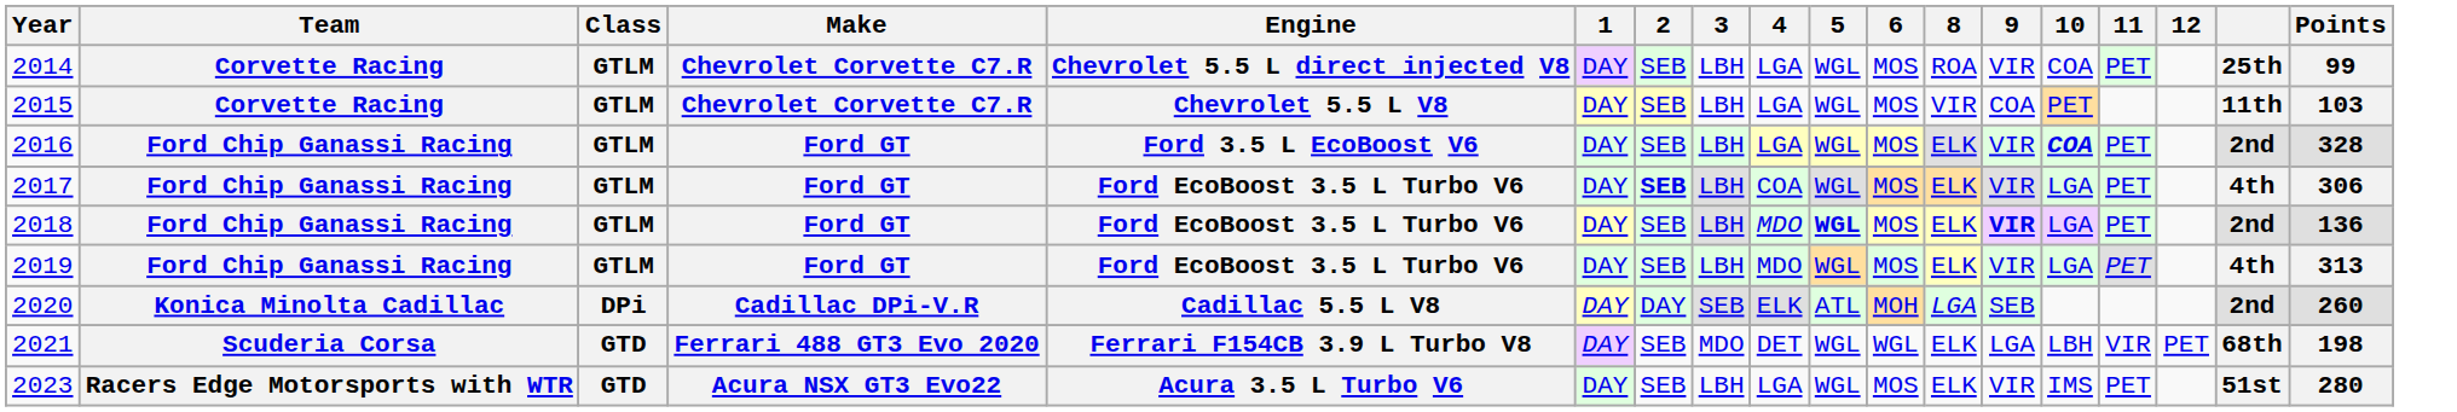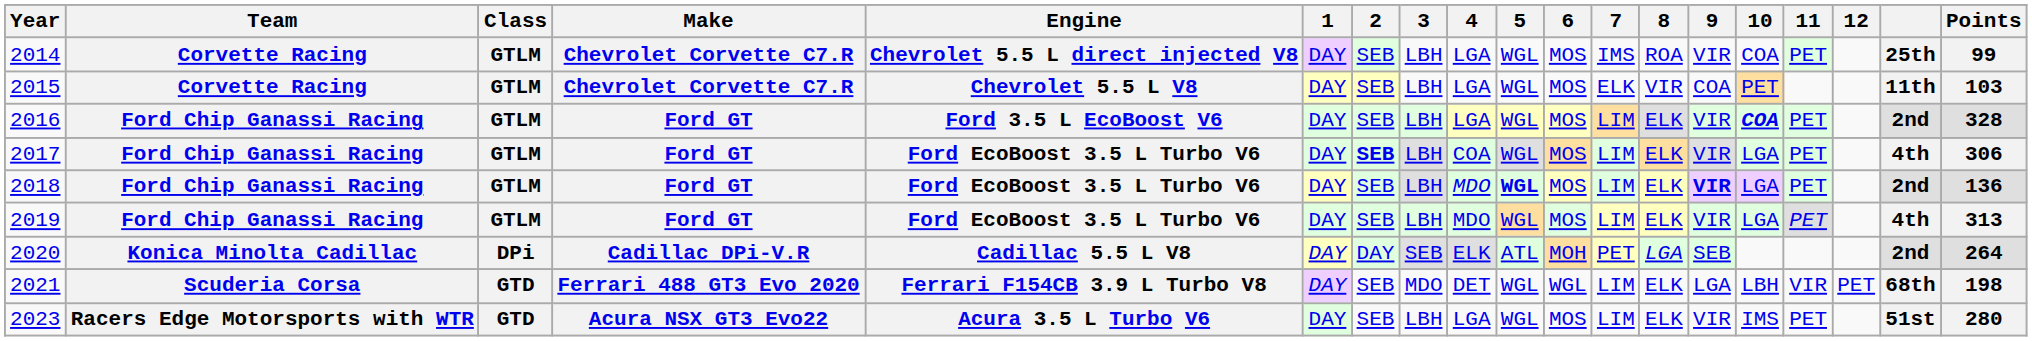+ column: 7 | IMS | ELK | LIM | LIM | LIM | LIM | PET | LIM | LIM
2020 | Points: 260 -> 264
